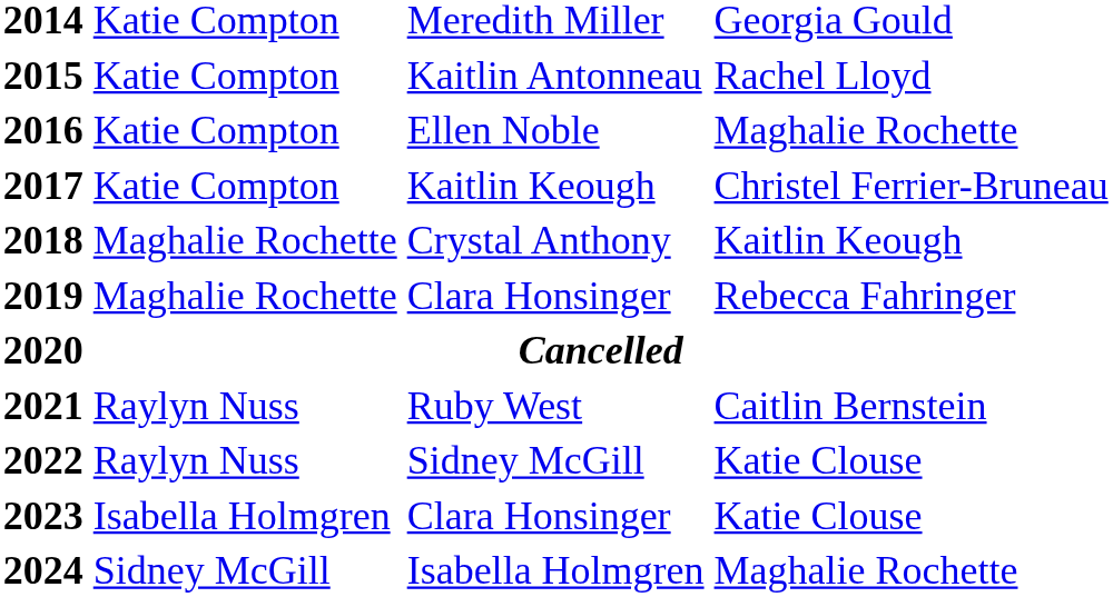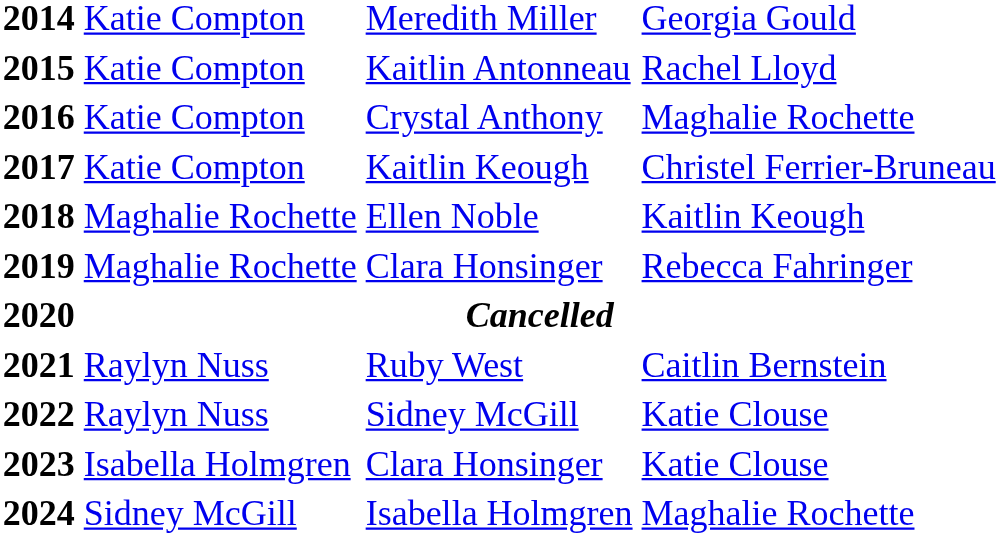2016 | column 3: Ellen Noble -> Crystal Anthony
2018 | column 3: Crystal Anthony -> Ellen Noble
